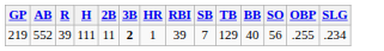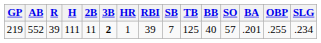+ column: BA | .201
219 | TB: 129 -> 125
219 | SO: 56 -> 57
